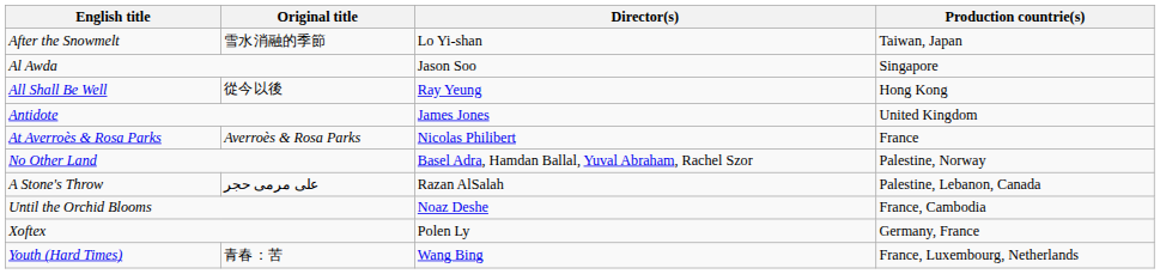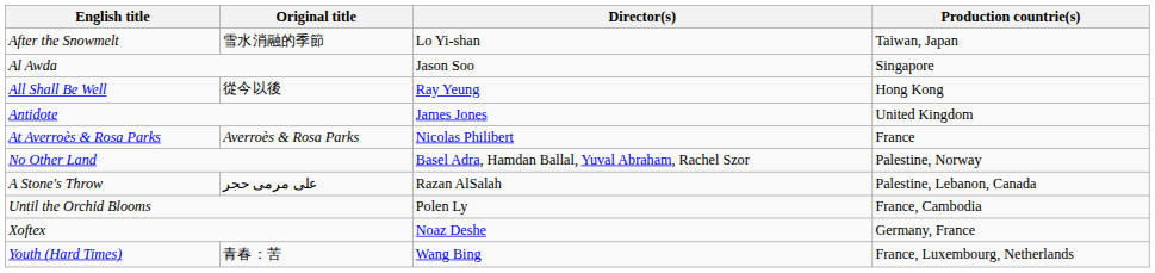Until the Orchid Blooms | Director(s): Noaz Deshe -> Polen Ly
Xoftex | Director(s): Polen Ly -> Noaz Deshe
